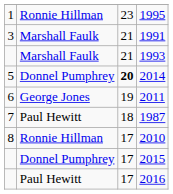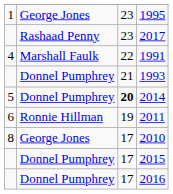1995 | column 2: Ronnie Hillman -> George Jones
+ row: Rashaad Penny | 23 | 2017
1991 | column 1: 3 -> 4
1991 | column 3: 21 -> 22
1993 | column 2: Marshall Faulk -> Donnel Pumphrey
2011 | column 2: George Jones -> Ronnie Hillman
- row: 7 | Paul Hewitt | 18 | 1987
2010 | column 2: Ronnie Hillman -> George Jones
2016 | column 2: Paul Hewitt -> Donnel Pumphrey
